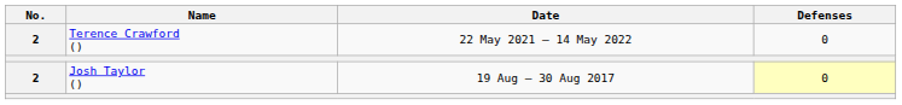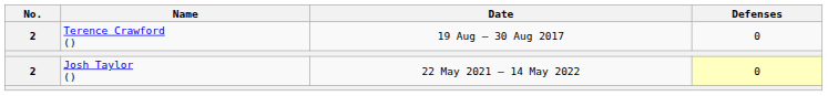Terence Crawford () | Date: 22 May 2021 – 14 May 2022 -> 19 Aug – 30 Aug 2017
Josh Taylor () | Date: 19 Aug – 30 Aug 2017 -> 22 May 2021 – 14 May 2022
